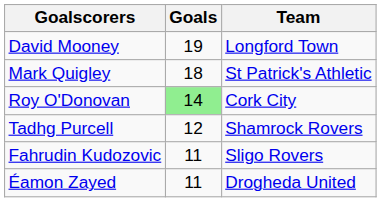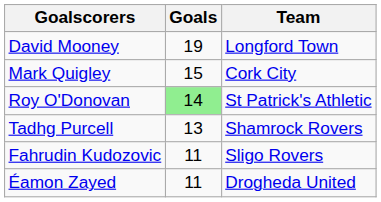Mark Quigley | Goals: 18 -> 15
Mark Quigley | Team: St Patrick's Athletic -> Cork City
Roy O'Donovan | Team: Cork City -> St Patrick's Athletic
Tadhg Purcell | Goals: 12 -> 13
